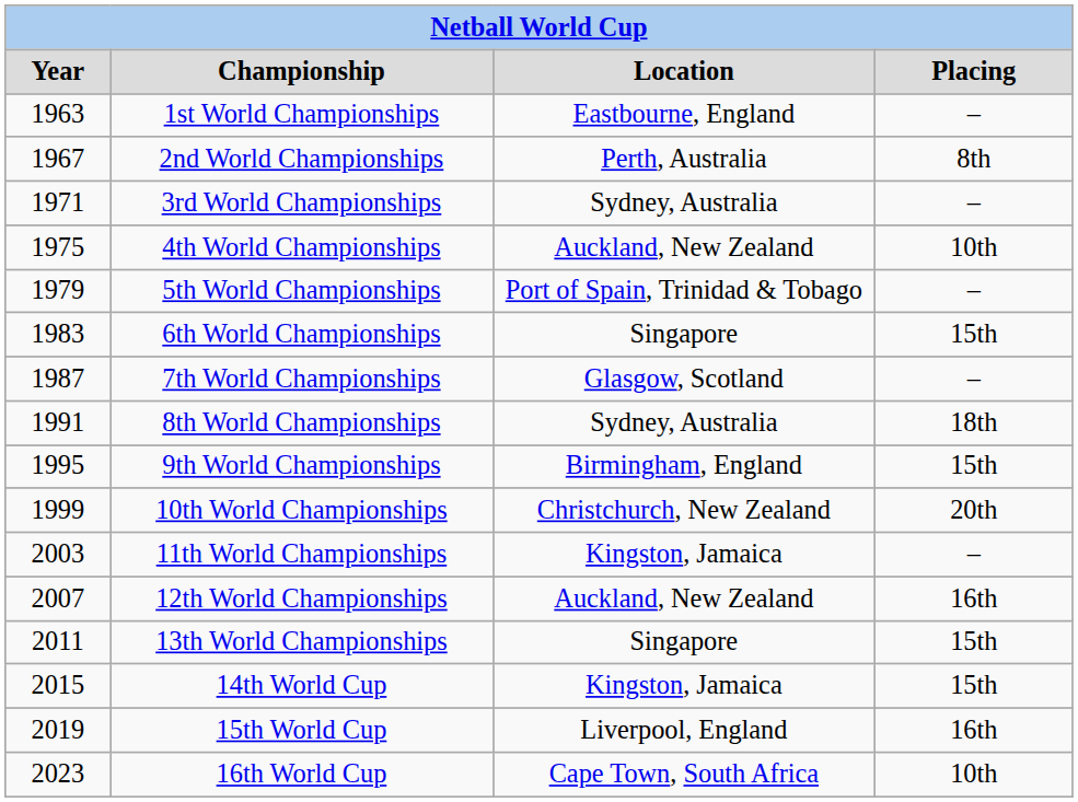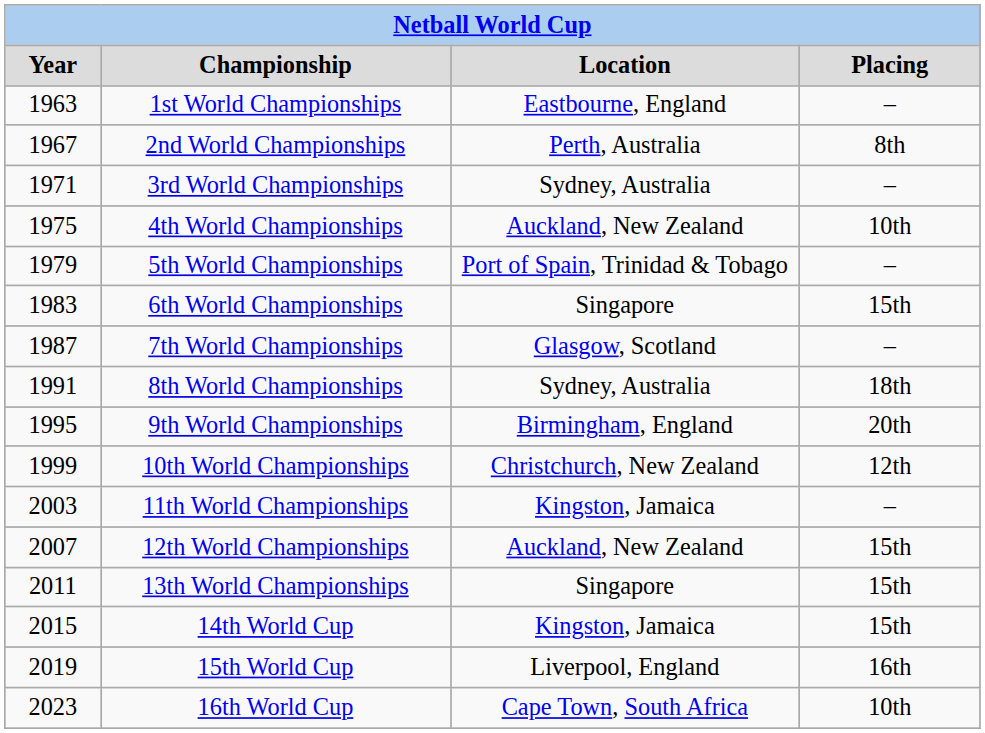9th World Championships | Placing: 15th -> 20th
10th World Championships | Placing: 20th -> 12th
12th World Championships | Placing: 16th -> 15th
